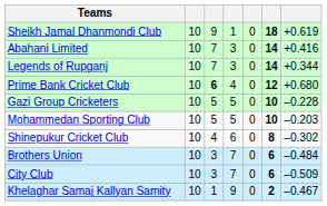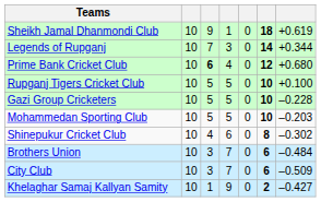- row: Abahani Limited | 10 | 7 | 3 | 0 | 14 | +0.416
+ row: Rupganj Tigers Cricket Club | 10 | 5 | 5 | 0 | 10 | +0.100
Khelaghar Samaj Kallyan Samity | column 7: –0.467 -> –0.427
